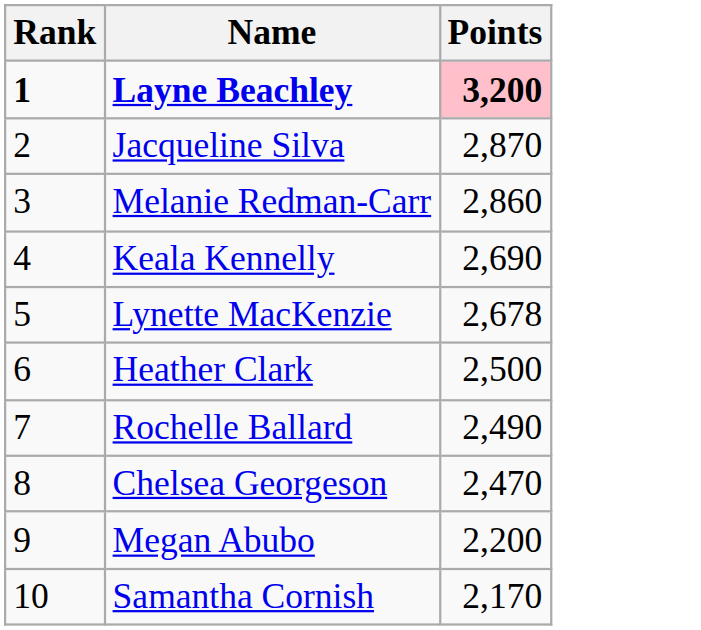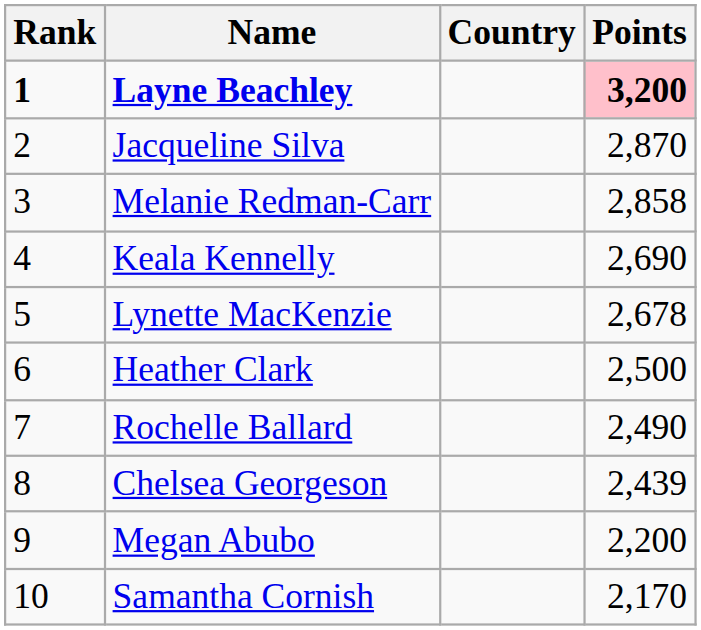+ column: Country
Melanie Redman-Carr | Points: 2,860 -> 2,858
Chelsea Georgeson | Points: 2,470 -> 2,439
